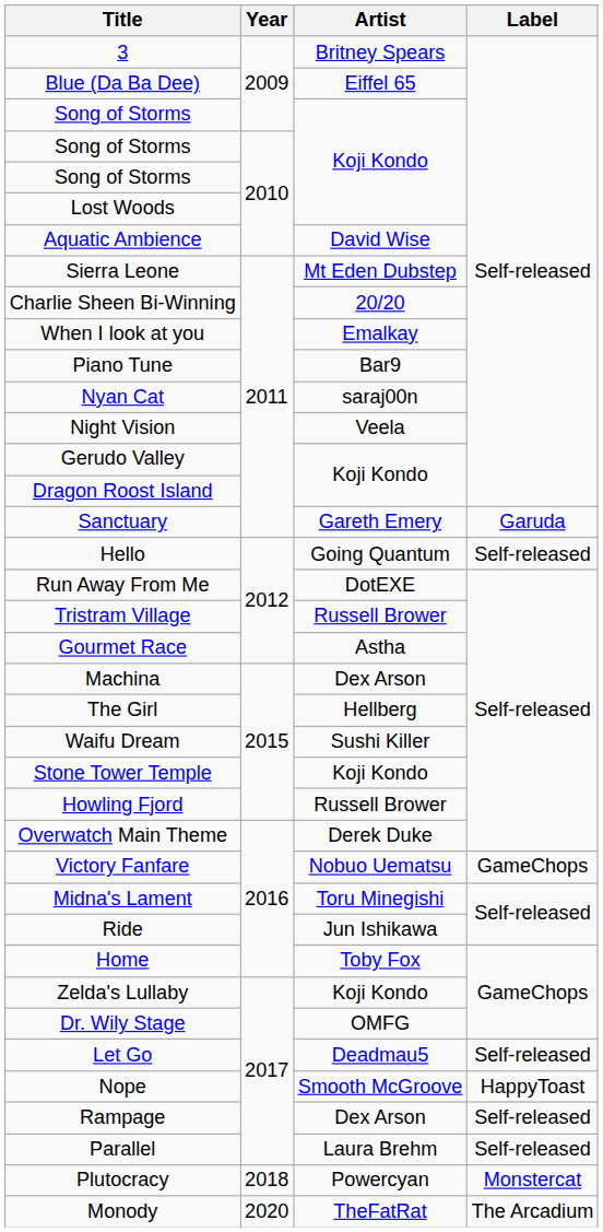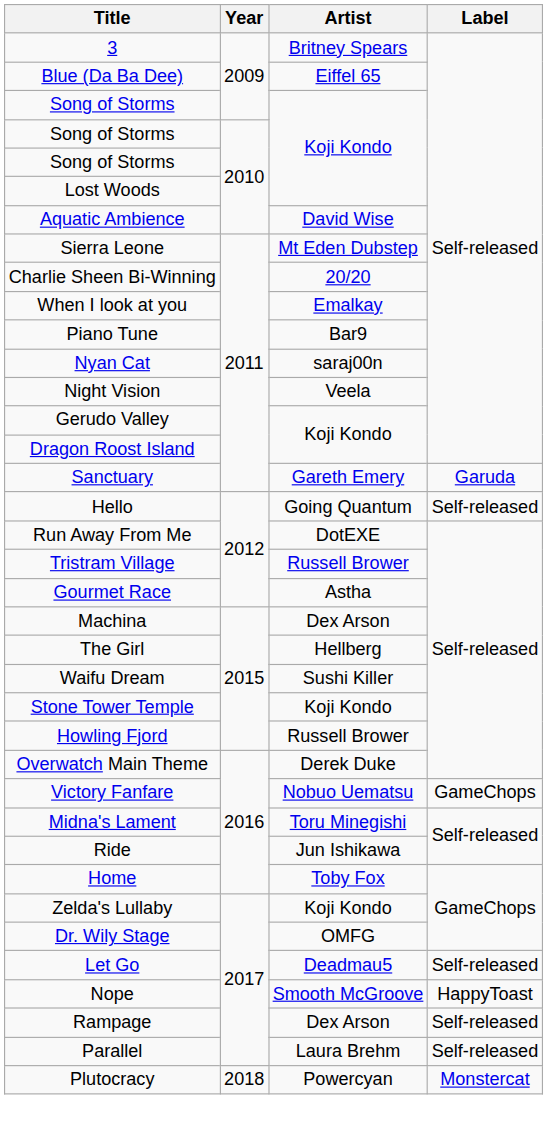- row: Monody | 2020 | TheFatRat | The Arcadium
